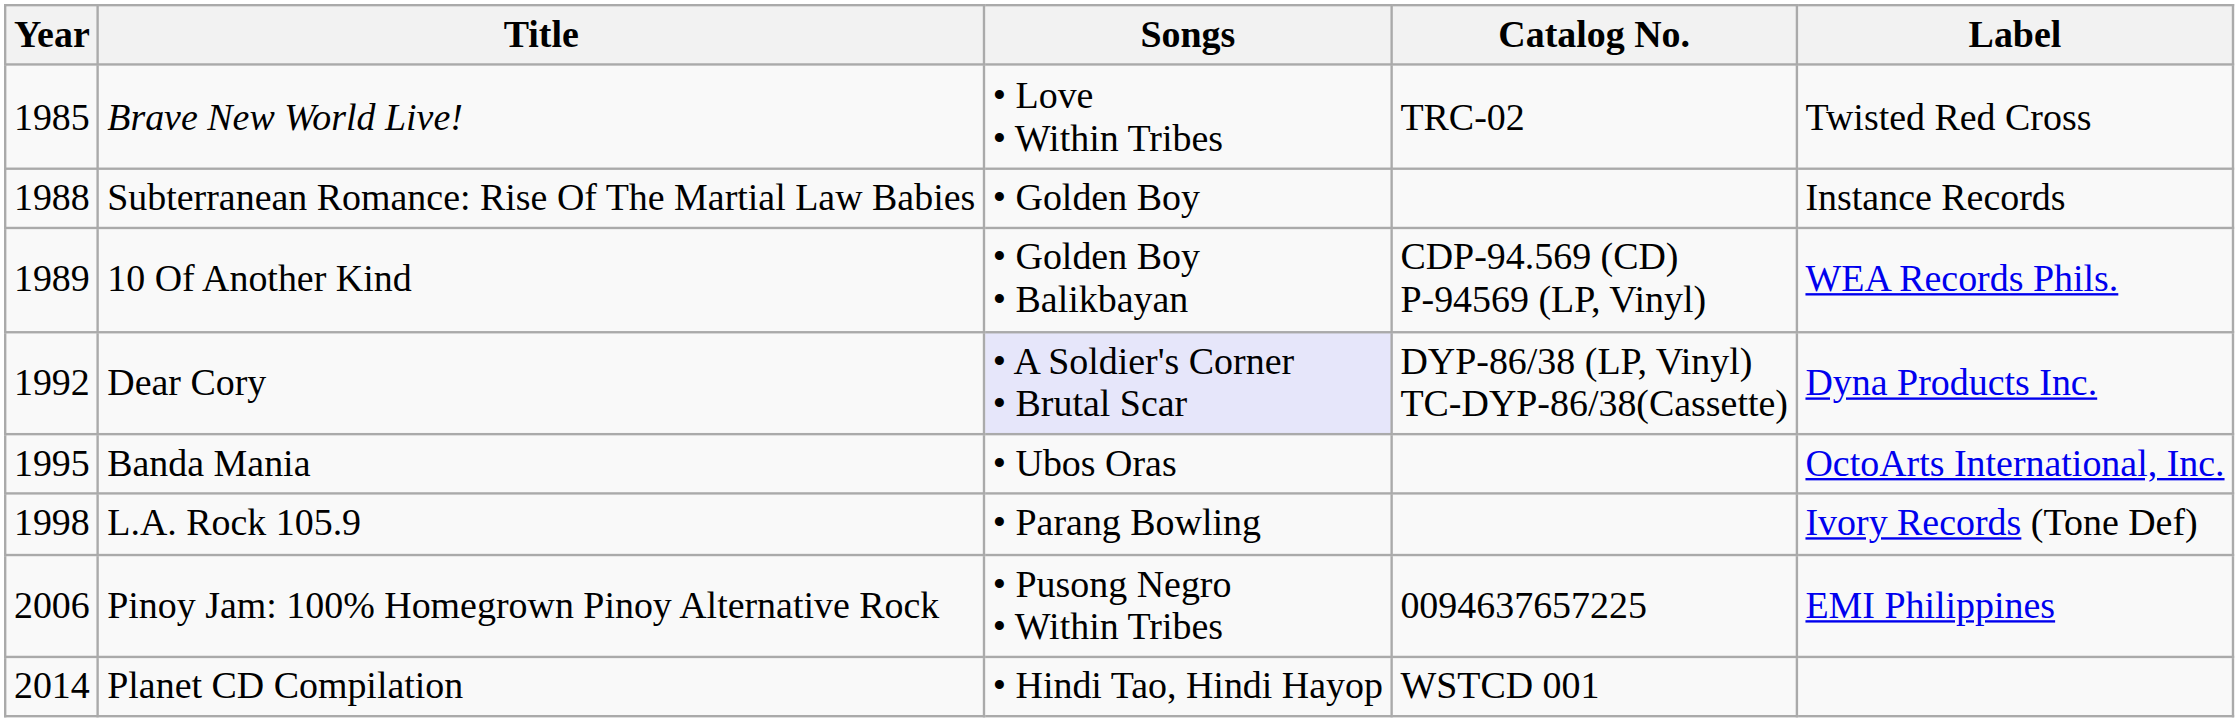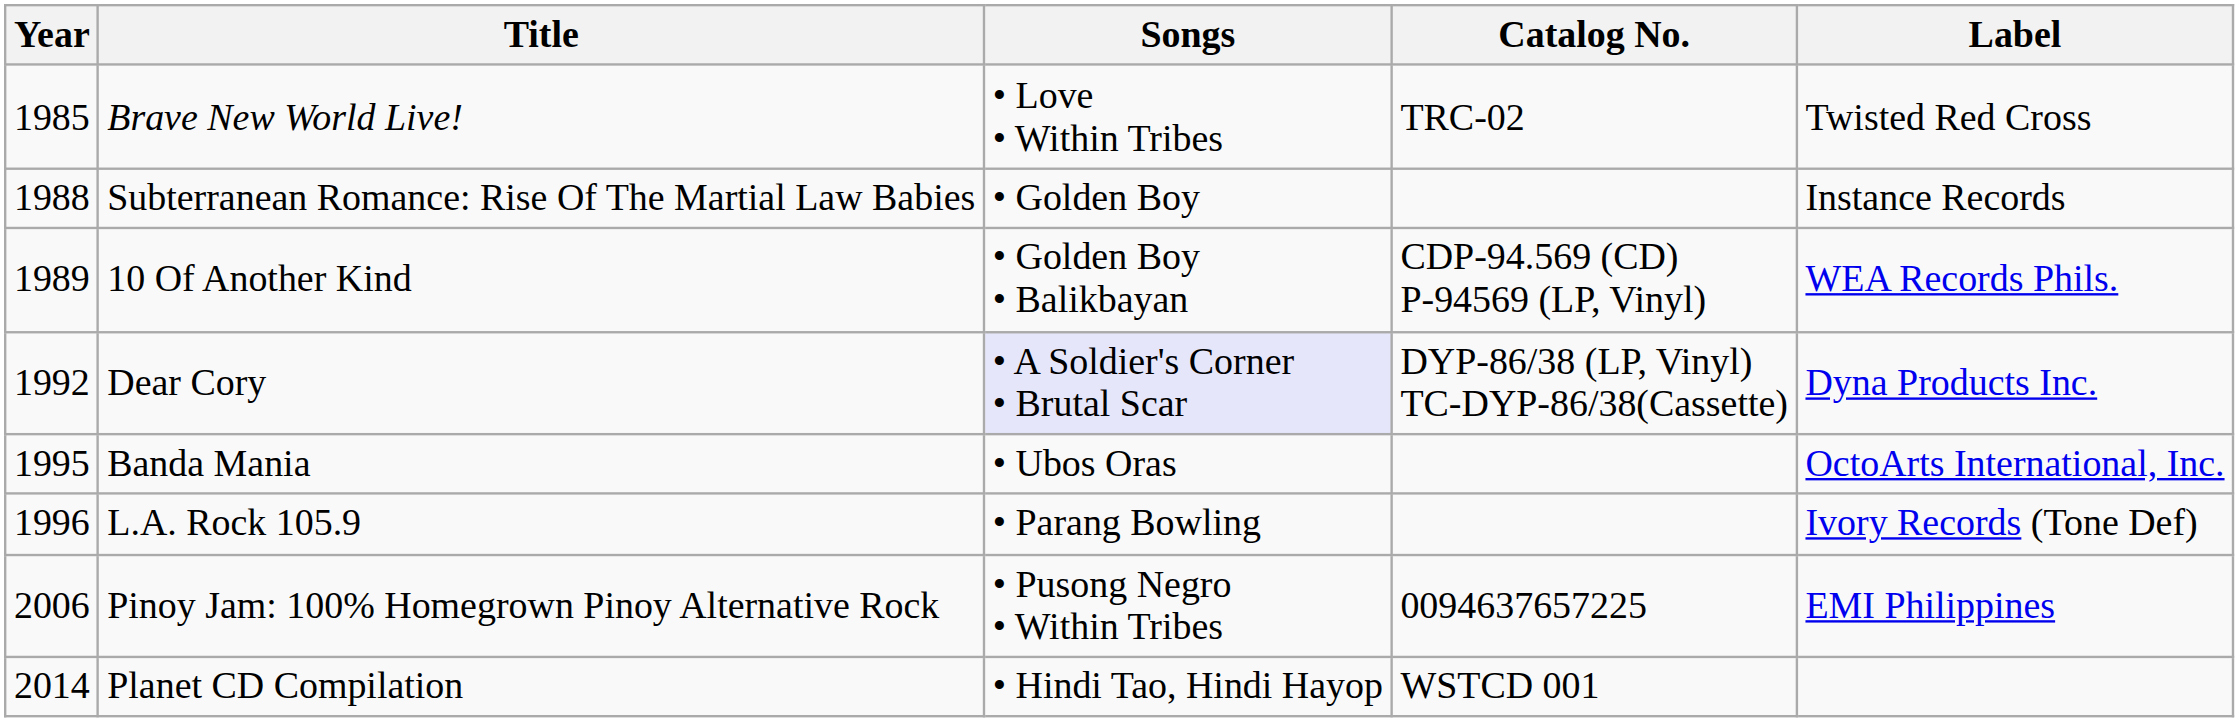L.A. Rock 105.9 | Year: 1998 -> 1996
